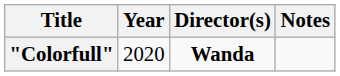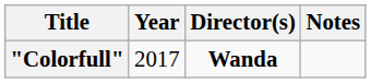"Colorfull" | Year: 2020 -> 2017
